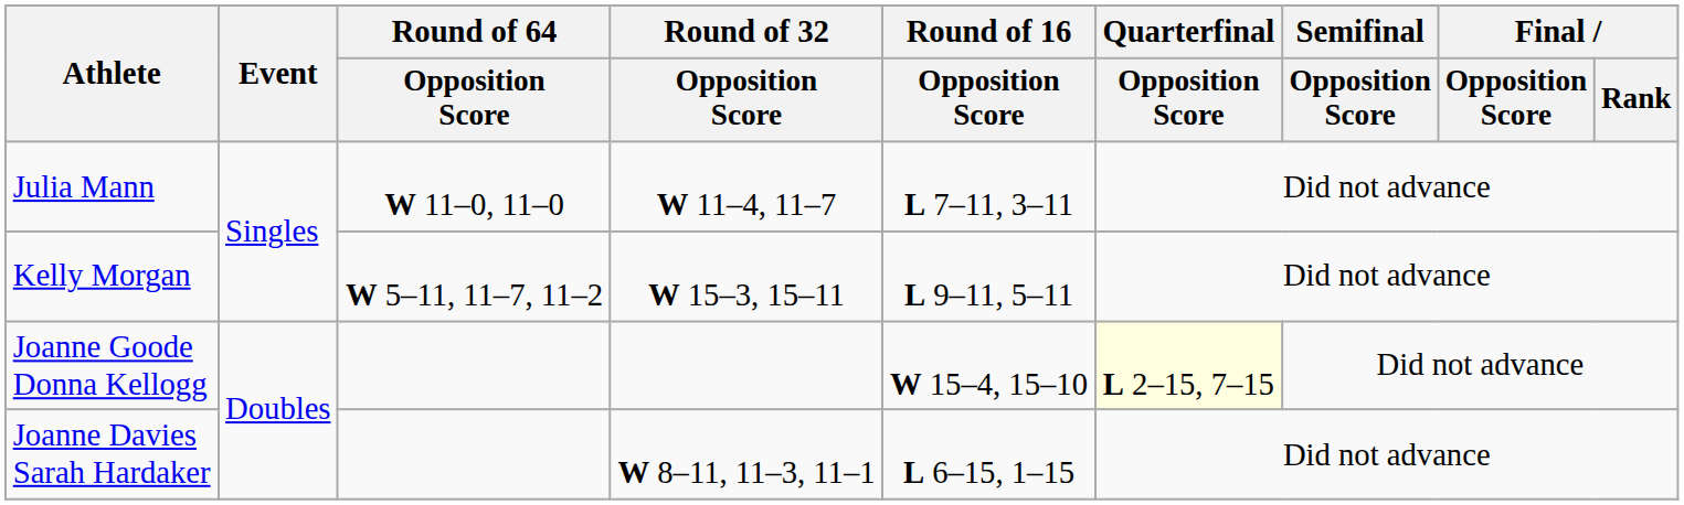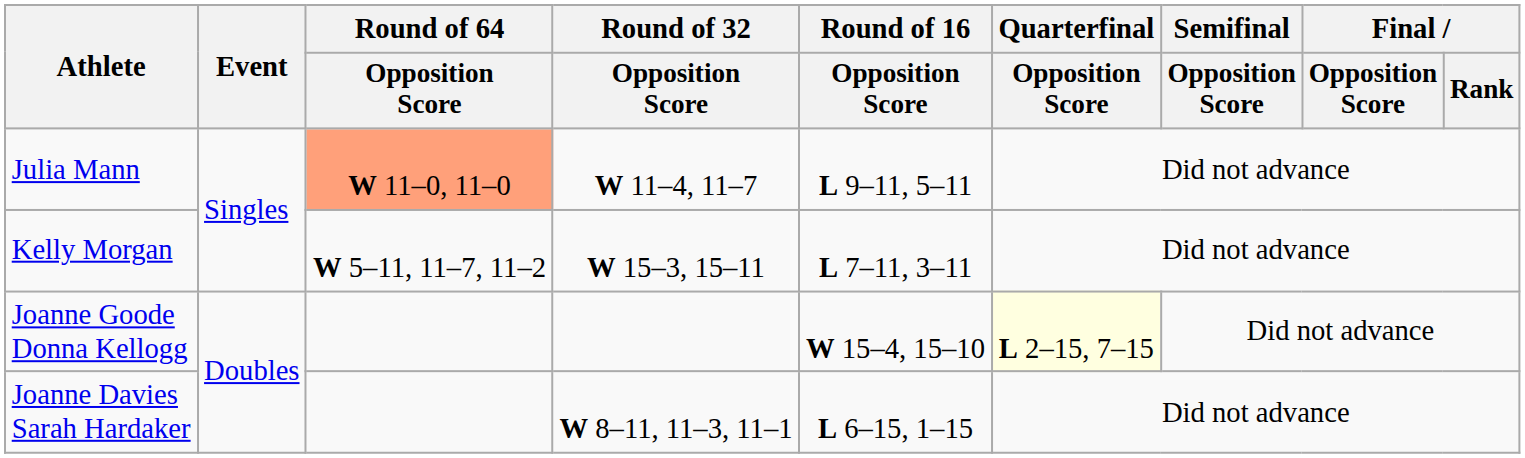Julia Mann | Round of 64 / Opposition Score: no background -> lightsalmon background
Julia Mann | Round of 16 / Opposition Score: L 7–11, 3–11 -> L 9–11, 5–11
Kelly Morgan | Round of 16 / Opposition Score: L 9–11, 5–11 -> L 7–11, 3–11
